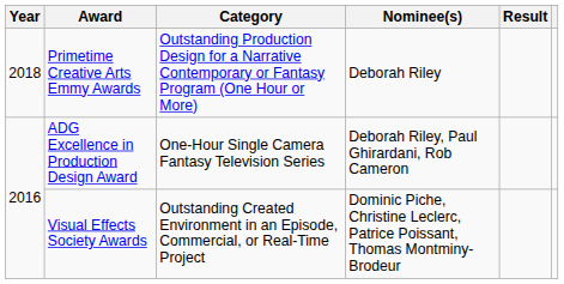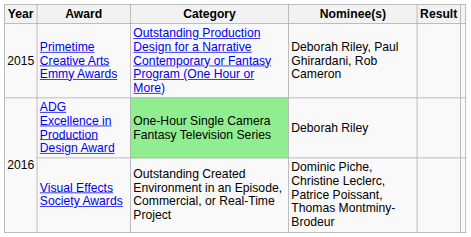Primetime Creative Arts Emmy Awards | Year: 2018 -> 2015
Primetime Creative Arts Emmy Awards | Nominee(s): Deborah Riley -> Deborah Riley, Paul Ghirardani, Rob Cameron
ADG Excellence in Production Design Award | Category: no background -> lightgreen background
ADG Excellence in Production Design Award | Nominee(s): Deborah Riley, Paul Ghirardani, Rob Cameron -> Deborah Riley
